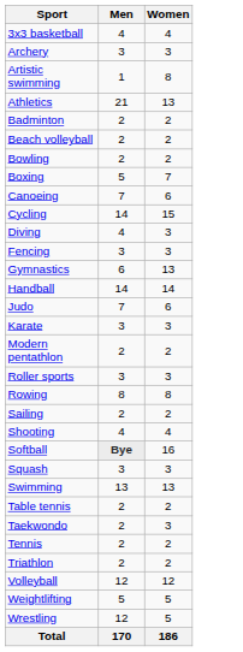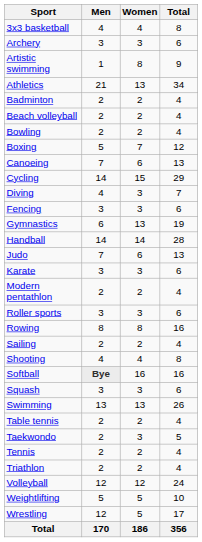+ column: Total | 8 | 6 | 9 | 34 | 4 | 4 | 4 | 12 | 13 | 29 | 7 | 6 | 19 | 28 | 13 | 6 | 4 | 6 | 16 | 4 | 8 | 16 | 6 | 26 | 4 | 5 | 4 | 4 | 24 | 10 | 17 | 356
